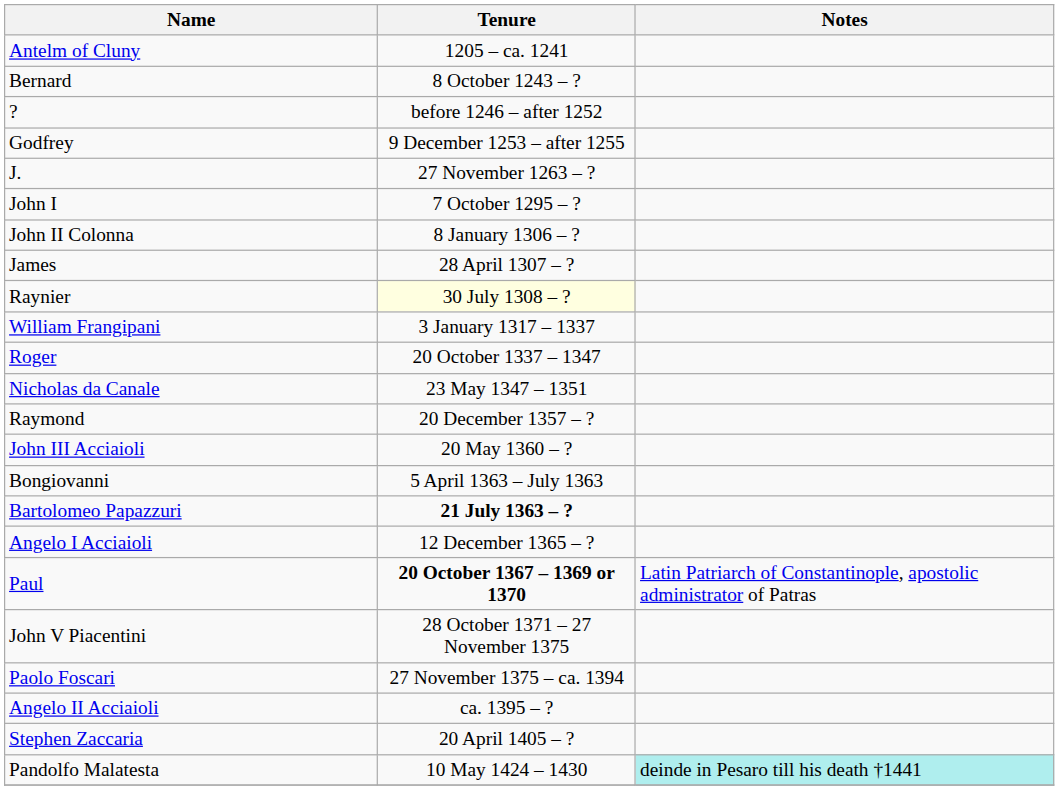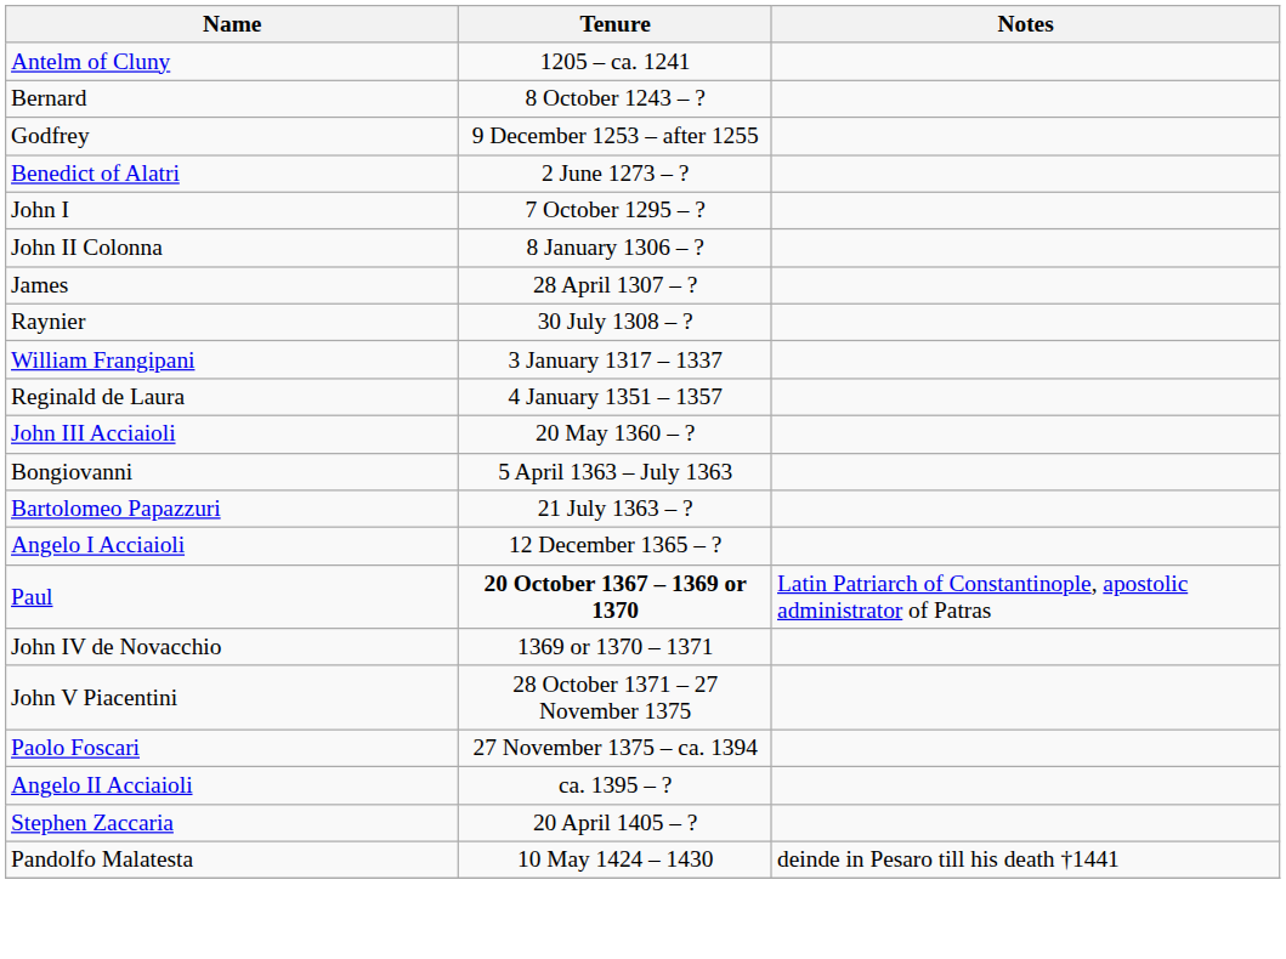- row: ? | before 1246 – after 1252
- row: J. | 27 November 1263 – ?
+ row: Benedict of Alatri | 2 June 1273 – ?
Raynier | Tenure: lightyellow background -> no background
- row: Roger | 20 October 1337 – 1347
- row: Nicholas da Canale | 23 May 1347 – 1351
+ row: Reginald de Laura | 4 January 1351 – 1357
- row: Raymond | 20 December 1357 – ?
Bartolomeo Papazzuri | Tenure: bold -> normal
+ row: John IV de Novacchio | 1369 or 1370 – 1371
Pandolfo Malatesta | Notes: paleturquoise background -> no background
